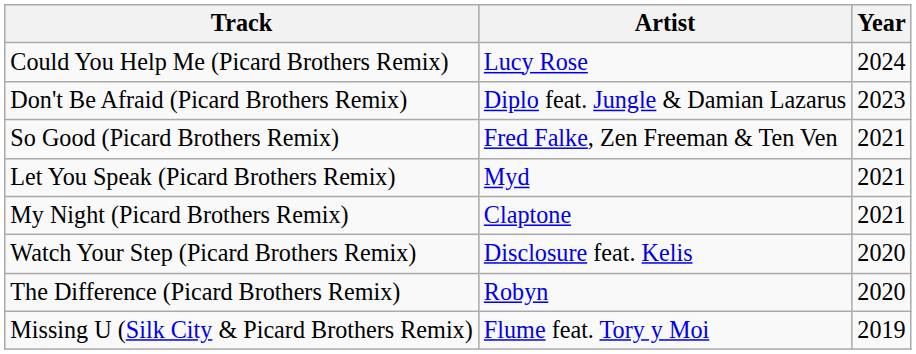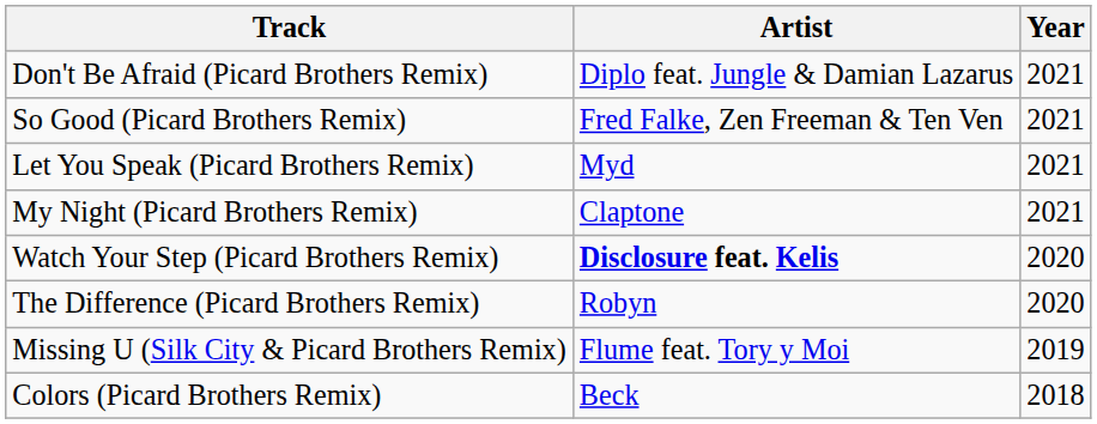- row: Could You Help Me (Picard Brothers Remix) | Lucy Rose | 2024
Don't Be Afraid (Picard Brothers Remix) | Year: 2023 -> 2021
Watch Your Step (Picard Brothers Remix) | Artist: normal -> bold
+ row: Colors (Picard Brothers Remix) | Beck | 2018
